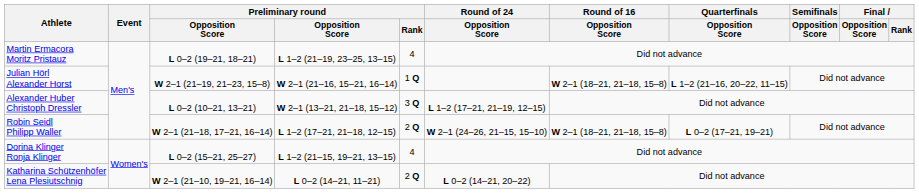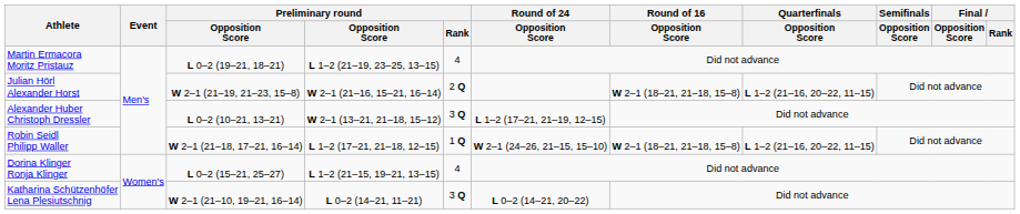Julian Hörl Alexander Horst | Preliminary round / Rank: 1 Q -> 2 Q
Robin Seidl Philipp Waller | Preliminary round / Rank: 2 Q -> 1 Q
Robin Seidl Philipp Waller | Quarterfinals / Opposition Score: L 0–2 (17–21, 19–21) -> L 1–2 (21–16, 20–22, 11–15)
Katharina Schützenhöfer Lena Plesiutschnig | Preliminary round / Rank: 2 Q -> 3 Q
